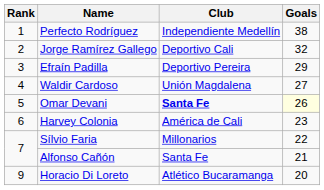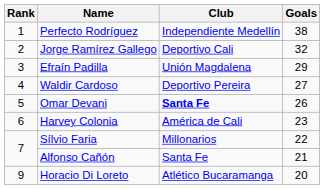Efraín Padilla | Club: Deportivo Pereira -> Unión Magdalena
Waldir Cardoso | Club: Unión Magdalena -> Deportivo Pereira
Omar Devani | Goals: lightyellow background -> no background
